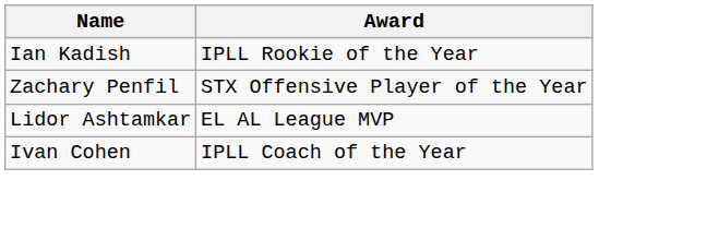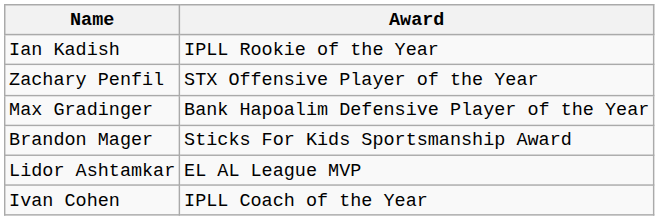+ row: Max Gradinger | Bank Hapoalim Defensive Player of the Year
+ row: Brandon Mager | Sticks For Kids Sportsmanship Award
